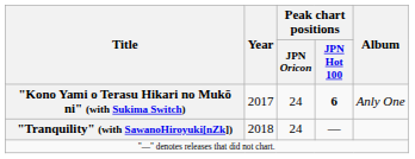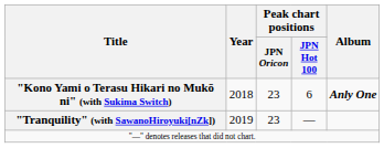"Kono Yami o Terasu Hikari no Mukō ni" (with Sukima Switch) | Year: 2017 -> 2018
"Kono Yami o Terasu Hikari no Mukō ni" (with Sukima Switch) | Peak chart positions / JPN Oricon: 24 -> 23
"Kono Yami o Terasu Hikari no Mukō ni" (with Sukima Switch) | Peak chart positions / JPN Hot 100: bold -> normal
"Kono Yami o Terasu Hikari no Mukō ni" (with Sukima Switch) | Album: normal -> bold
"Tranquility" (with SawanoHiroyuki[nZk]) | Year: 2018 -> 2019
"Tranquility" (with SawanoHiroyuki[nZk]) | Peak chart positions / JPN Oricon: 24 -> 23
